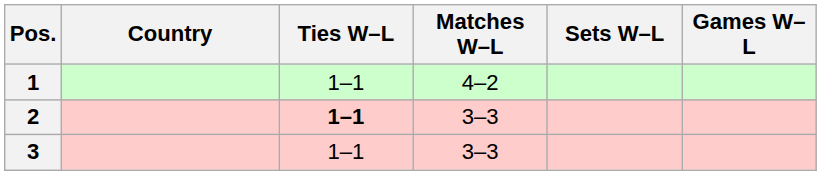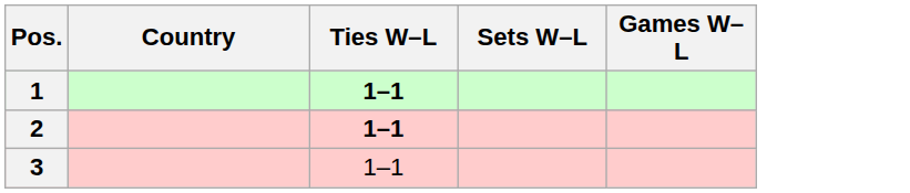- column: Matches W–L | 4–2 | 3–3 | 3–3
1 | Ties W–L: normal -> bold
